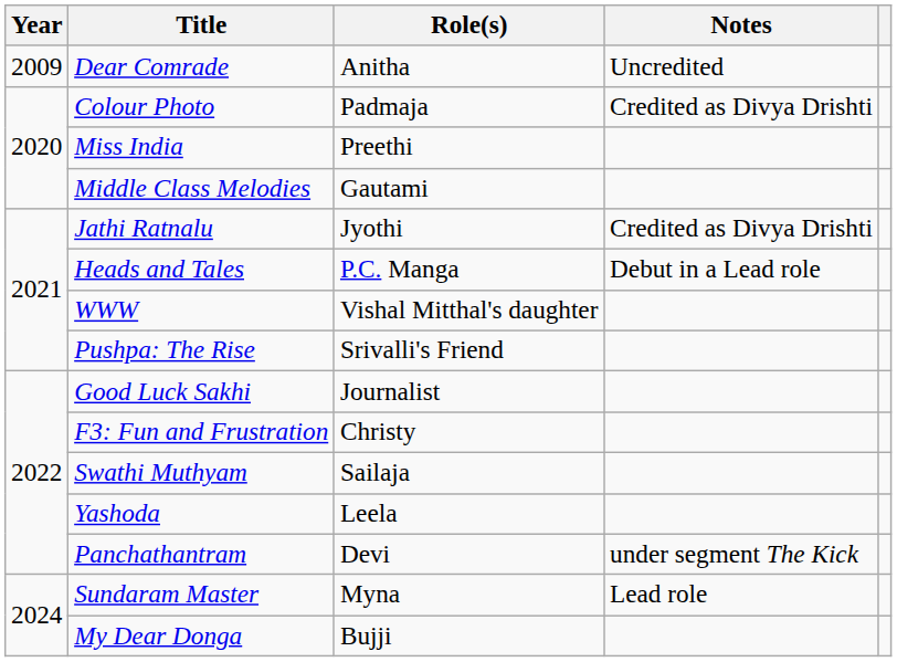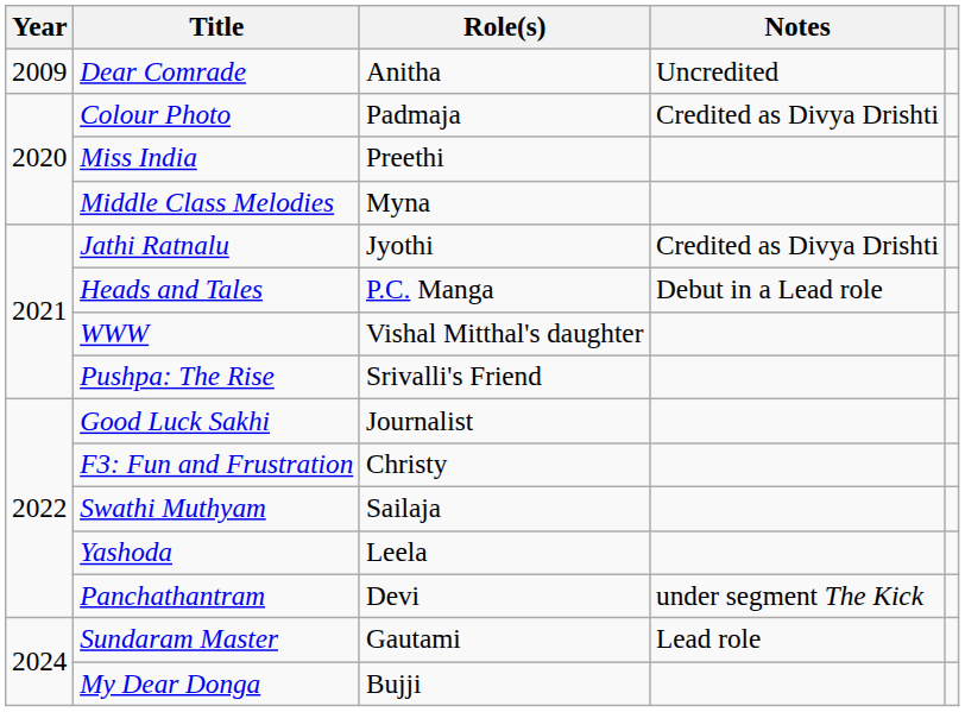Middle Class Melodies | Role(s): Gautami -> Myna
Sundaram Master | Role(s): Myna -> Gautami
